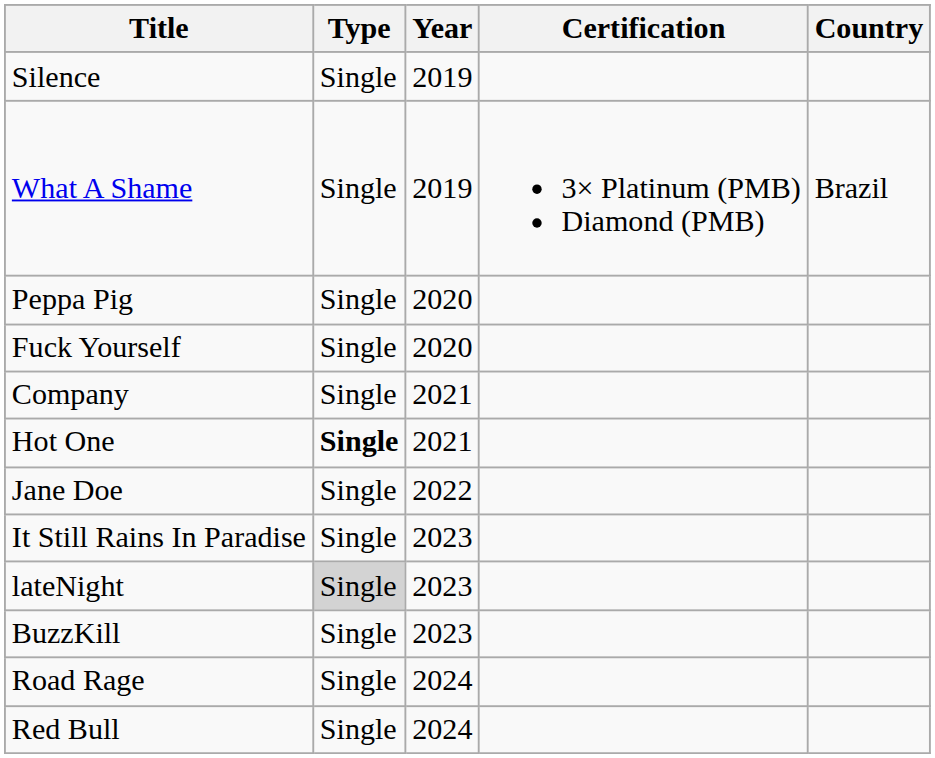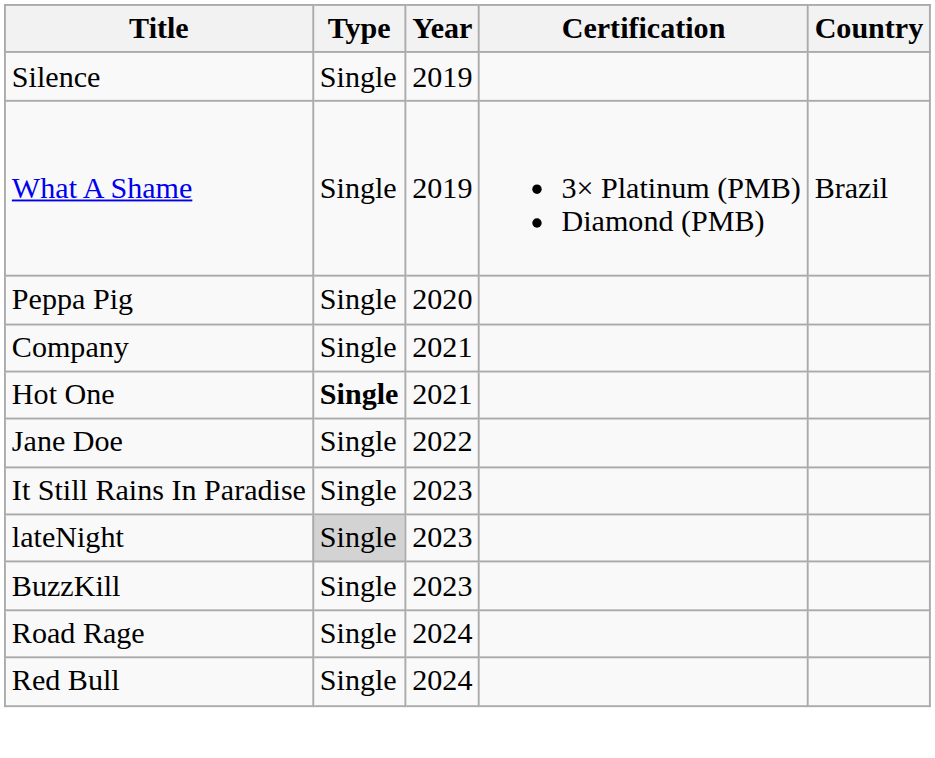- row: Fuck Yourself | Single | 2020
